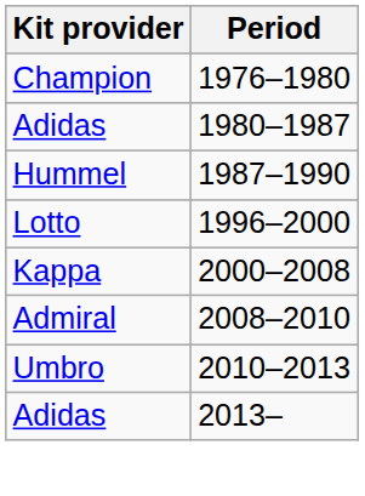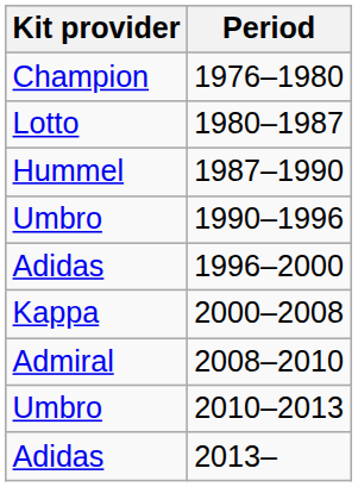1980–1987 | Kit provider: Adidas -> Lotto
+ row: Umbro | 1990–1996
1996–2000 | Kit provider: Lotto -> Adidas
